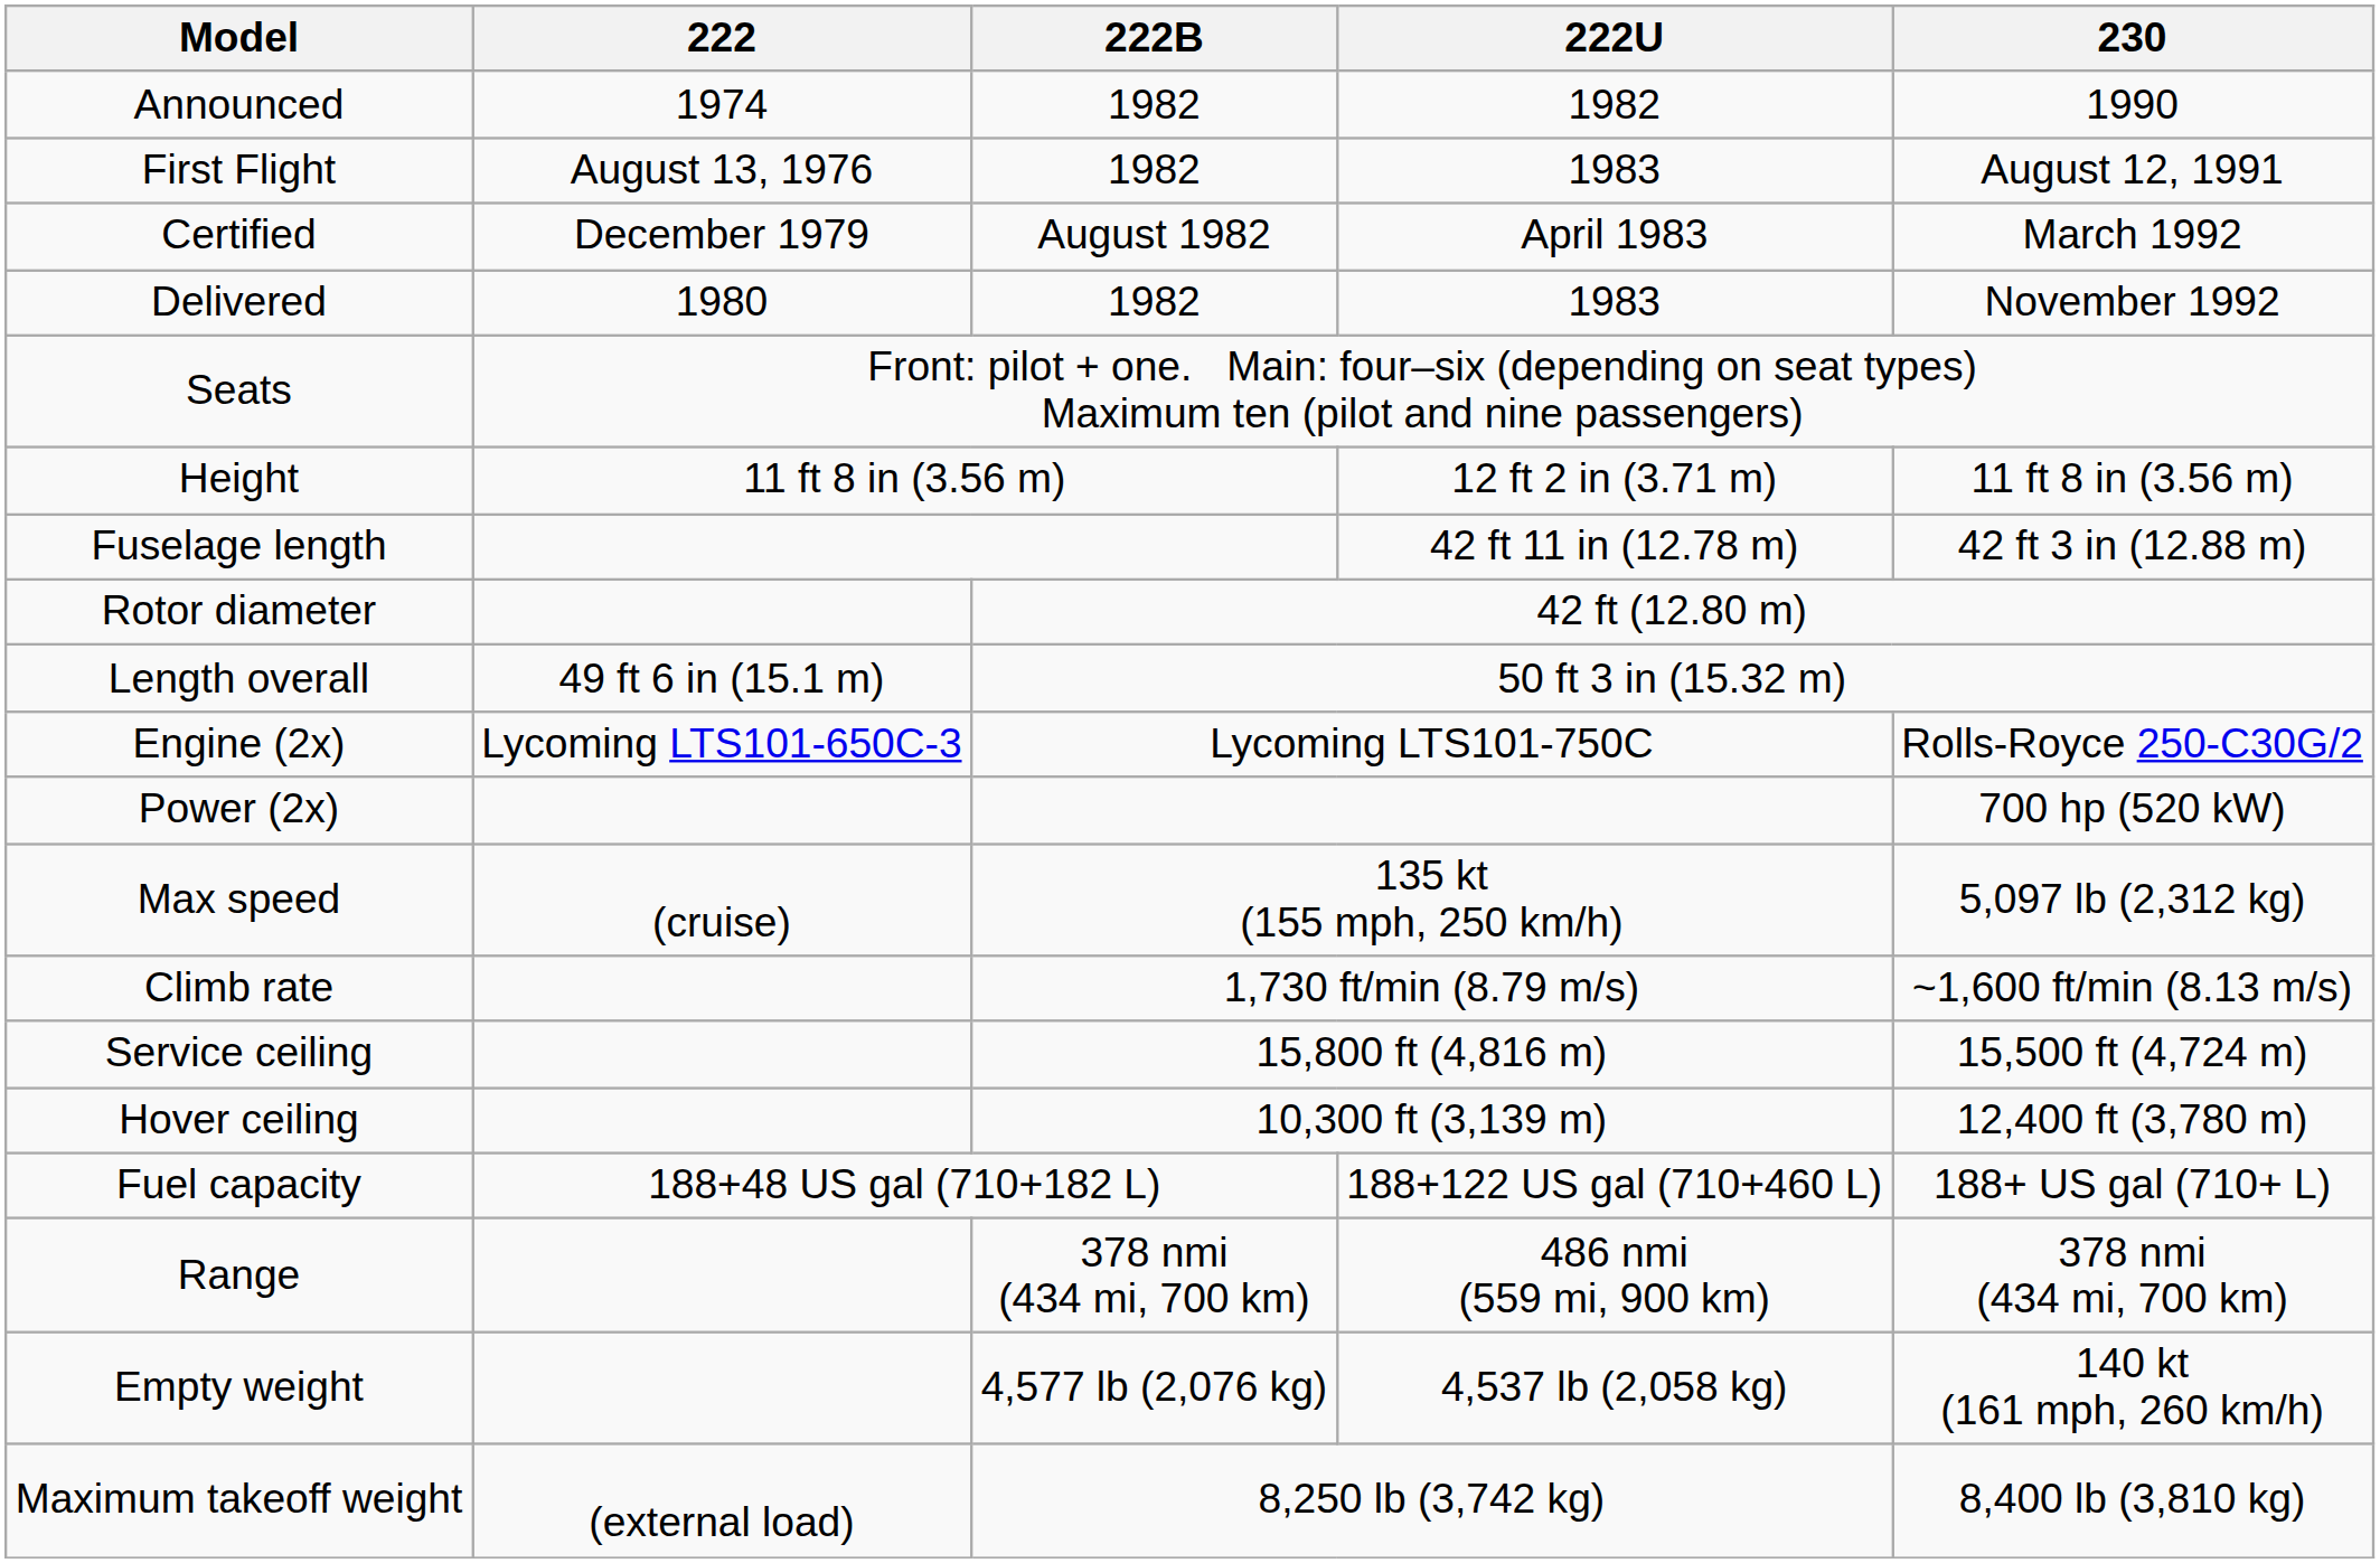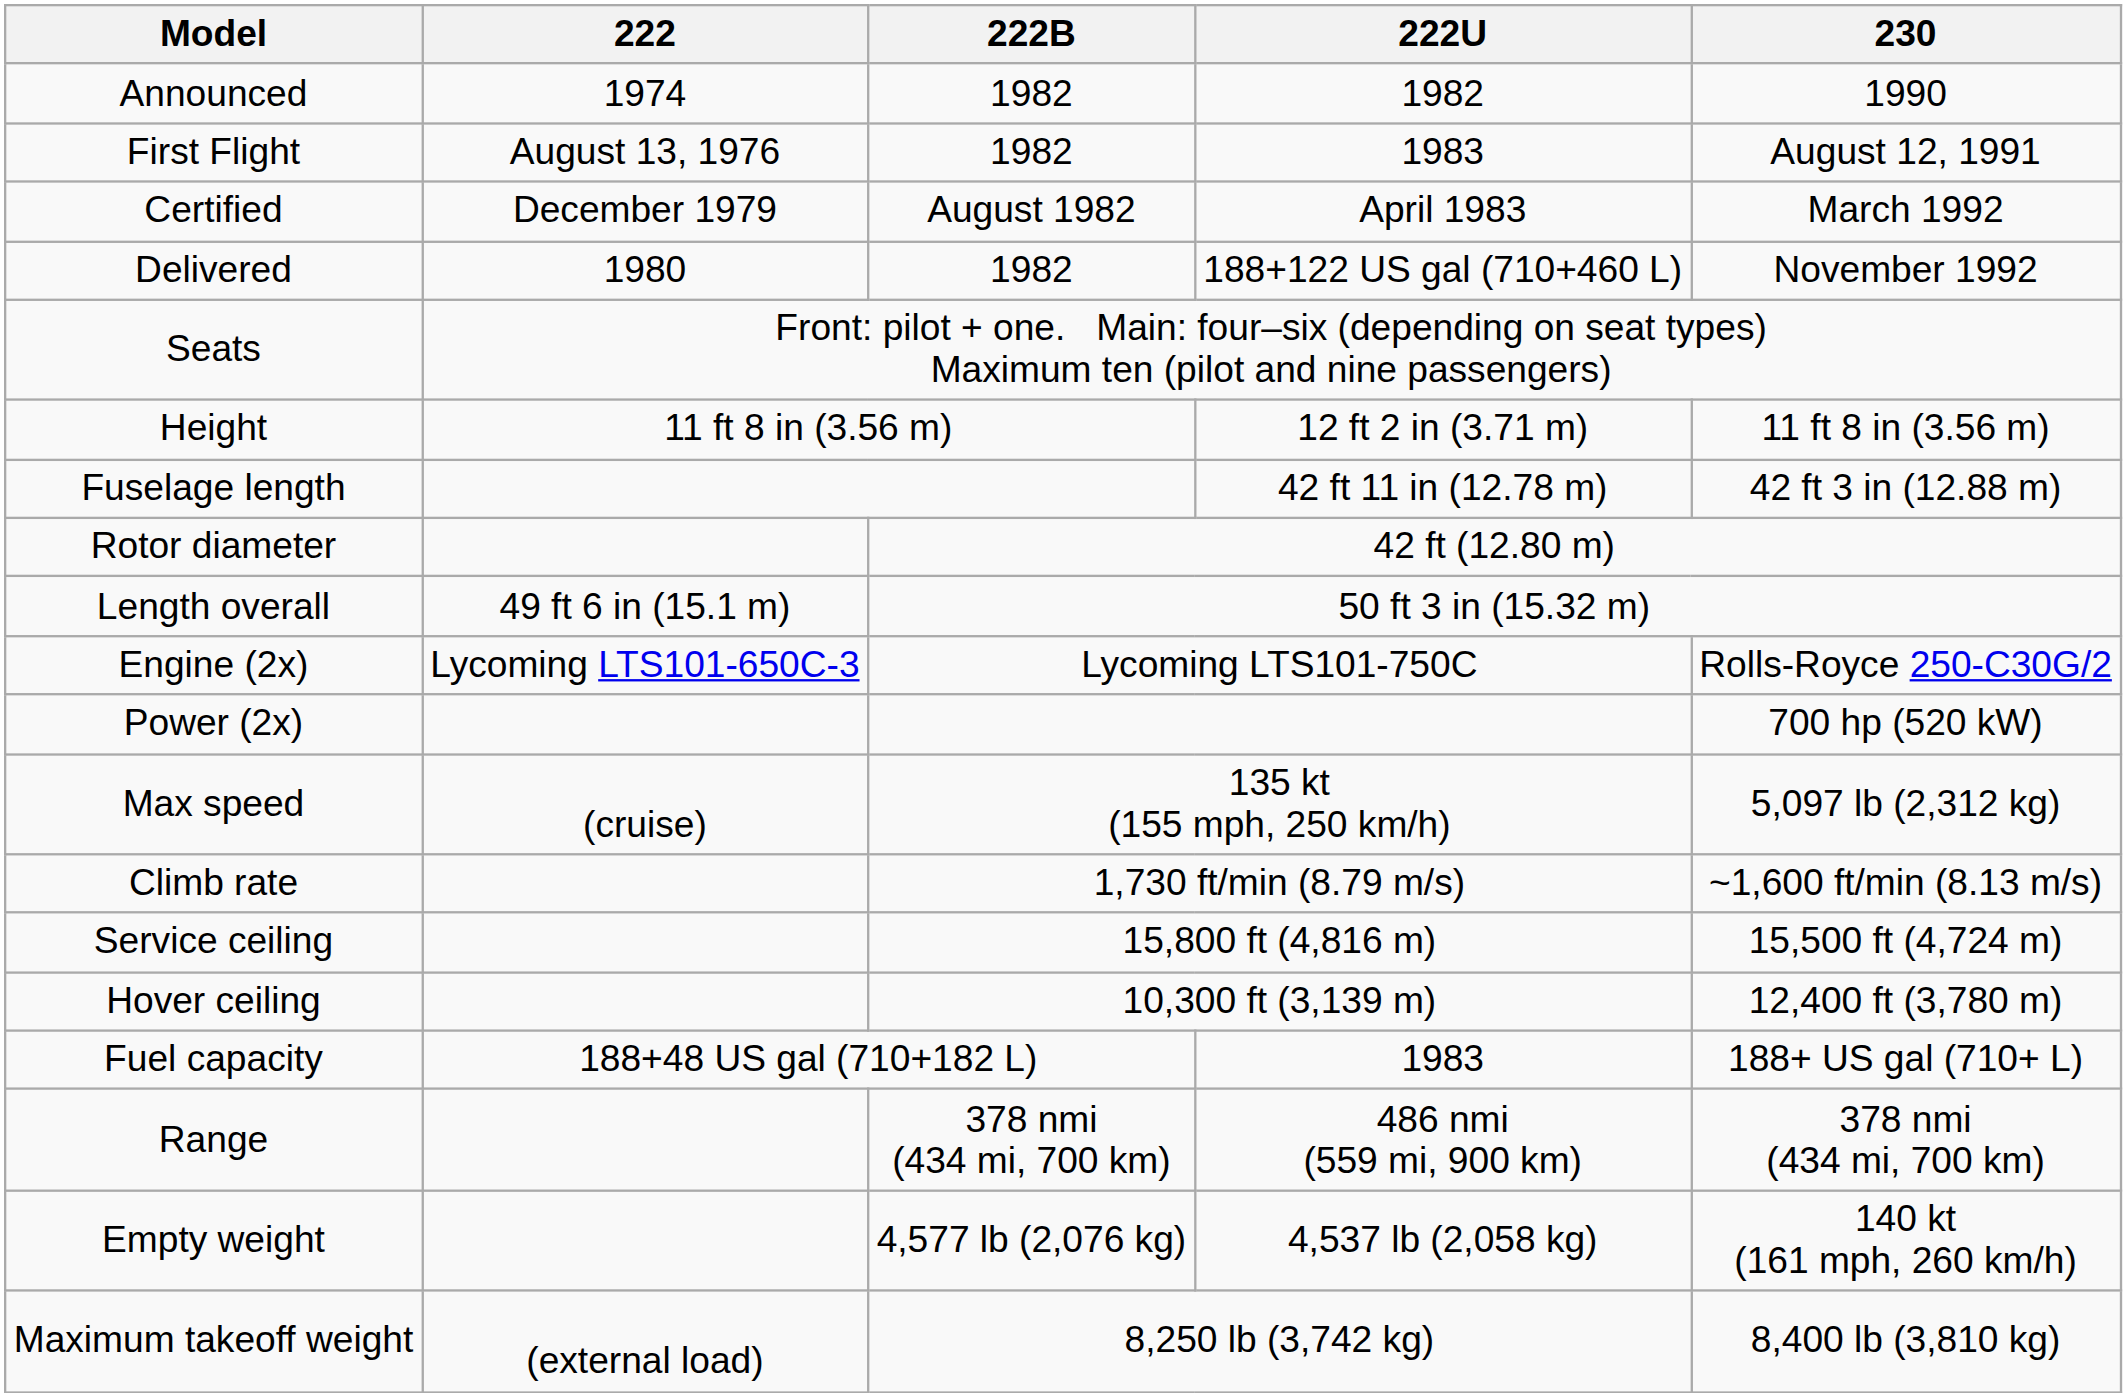Delivered | 222U: 1983 -> 188+122 US gal (710+460 L)
Fuel capacity | 222U: 188+122 US gal (710+460 L) -> 1983
